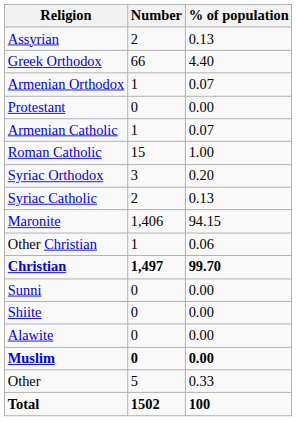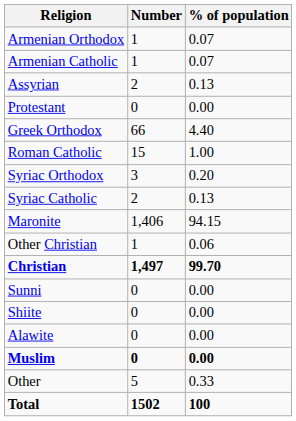rows swapped: Armenian Orthodox <-> Assyrian
rows swapped: Armenian Catholic <-> Greek Orthodox
